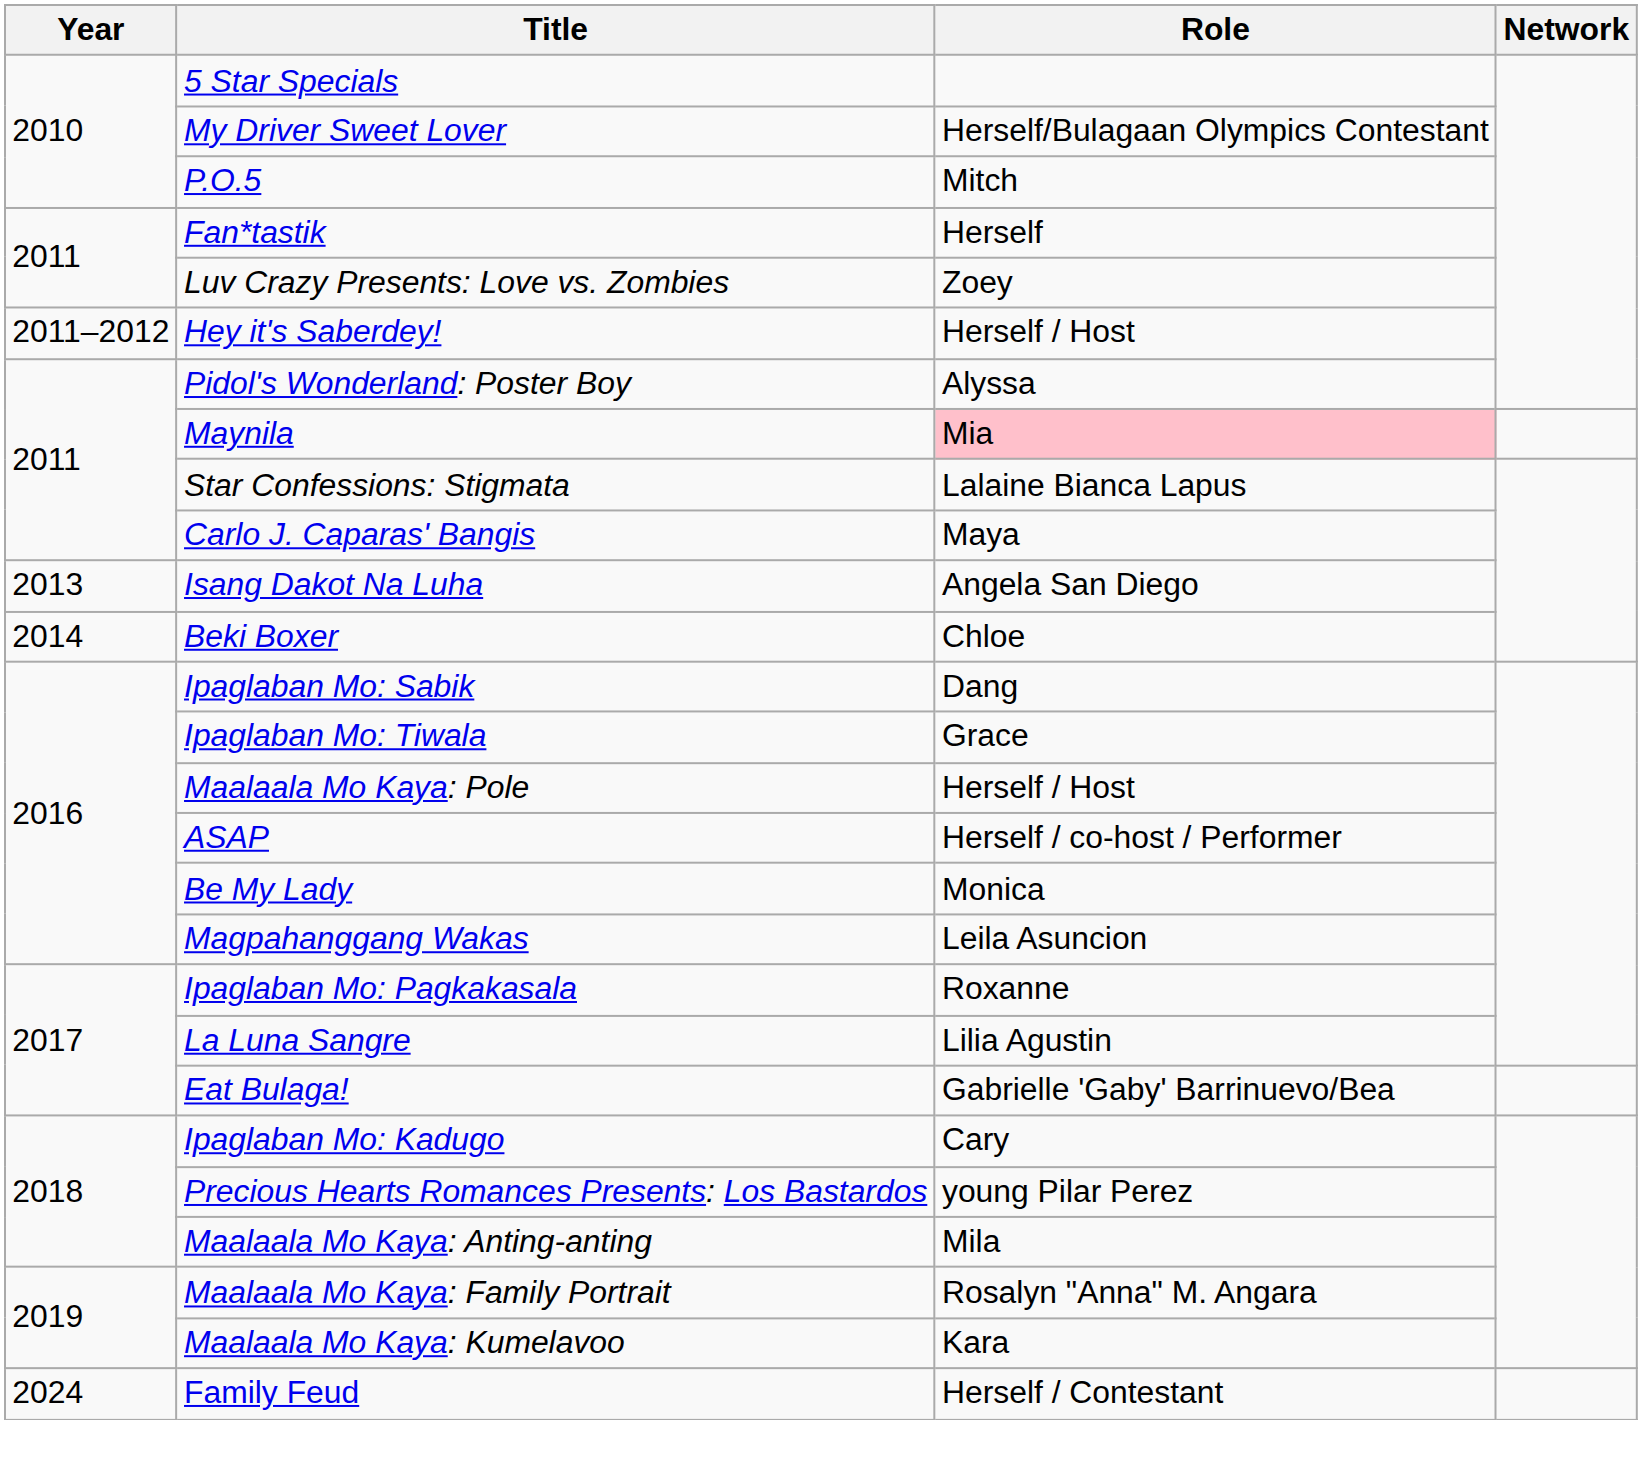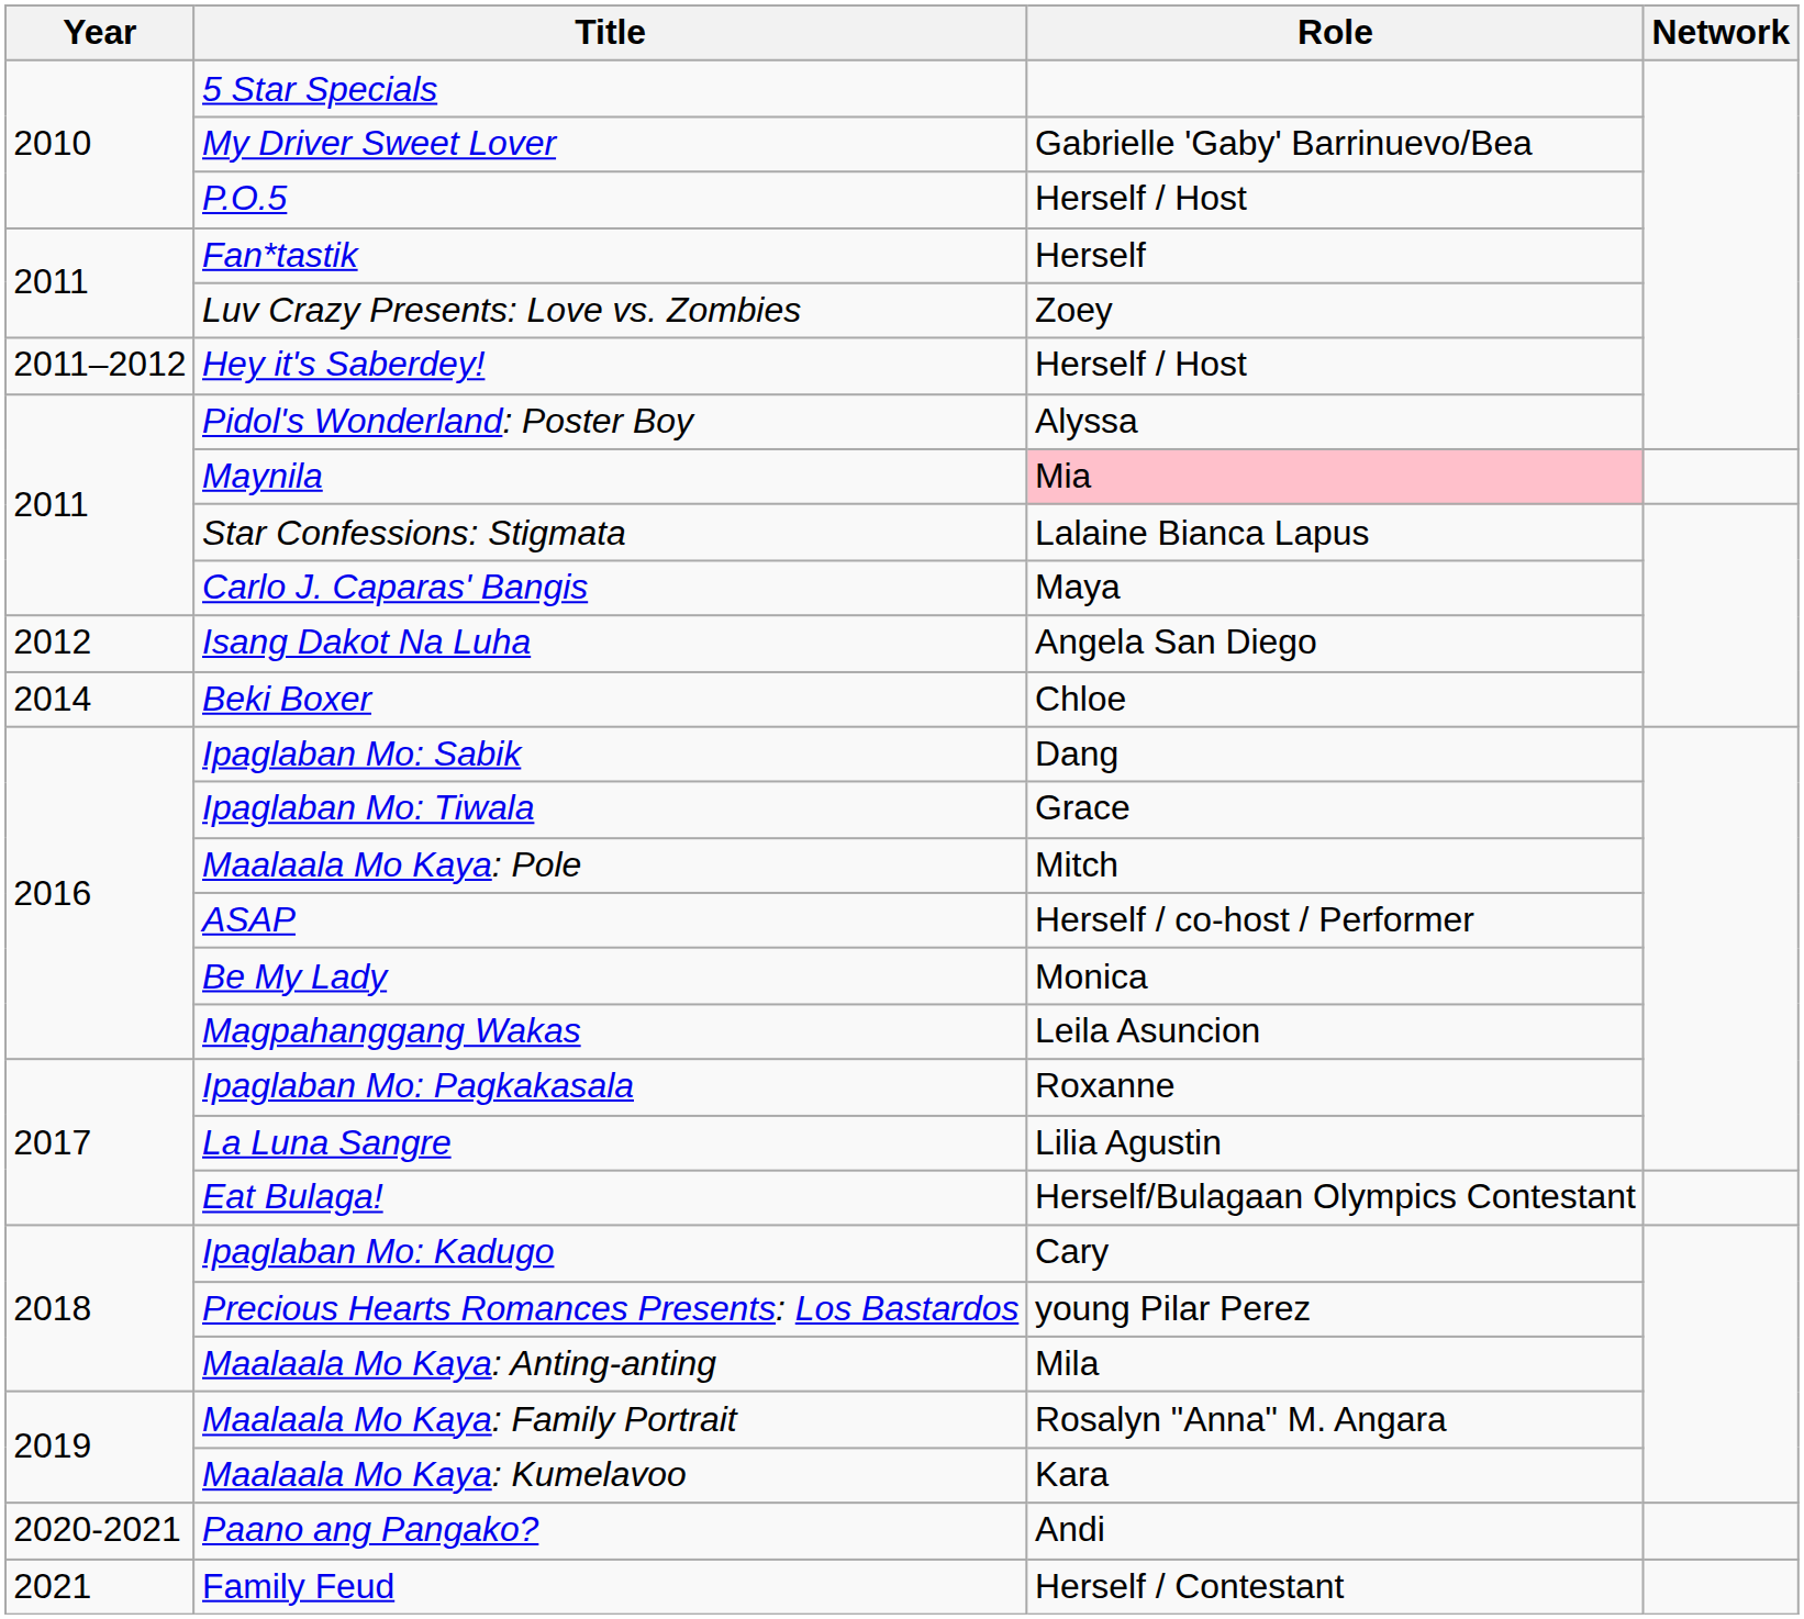My Driver Sweet Lover | Role: Herself/Bulagaan Olympics Contestant -> Gabrielle 'Gaby' Barrinuevo/Bea
P.O.5 | Role: Mitch -> Herself / Host
Isang Dakot Na Luha | Year: 2013 -> 2012
Maalaala Mo Kaya: Pole | Role: Herself / Host -> Mitch
Eat Bulaga! | Role: Gabrielle 'Gaby' Barrinuevo/Bea -> Herself/Bulagaan Olympics Contestant
+ row: 2020-2021 | Paano ang Pangako? | Andi
Family Feud | Year: 2024 -> 2021
